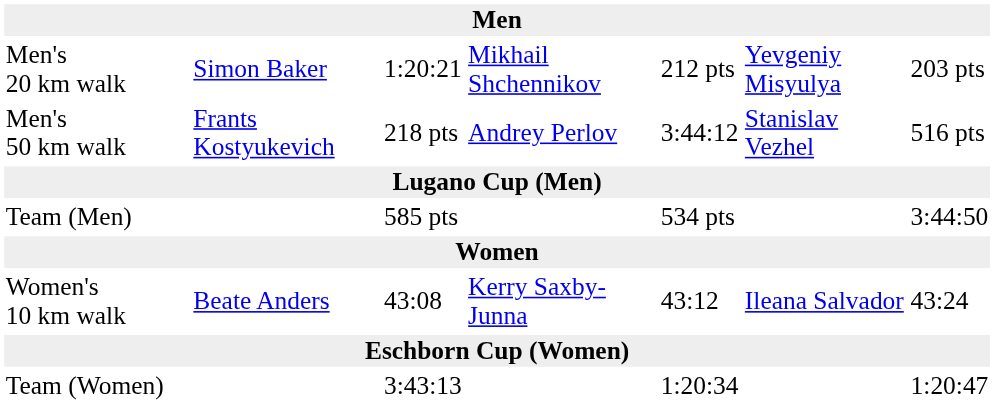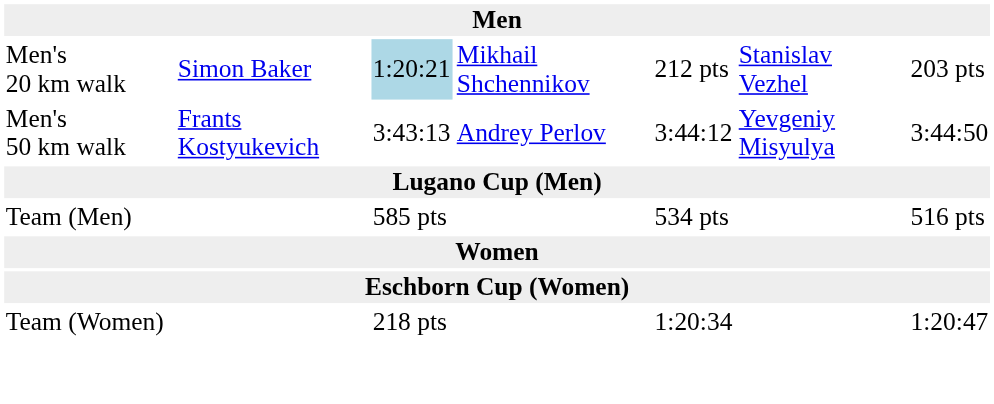Men's 20 km walk | column 3: no background -> lightblue background
Men's 20 km walk | column 6: Yevgeniy Misyulya -> Stanislav Vezhel
Men's 50 km walk | column 3: 218 pts -> 3:43:13
Men's 50 km walk | column 6: Stanislav Vezhel -> Yevgeniy Misyulya
Men's 50 km walk | column 7: 516 pts -> 3:44:50
Team (Men) | column 7: 3:44:50 -> 516 pts
- row: Women's 10 km walk | Beate Anders | 43:08 | Kerry Saxby-Junna | 43:12 | Ileana Salvador | 43:24
Team (Women) | column 3: 3:43:13 -> 218 pts
